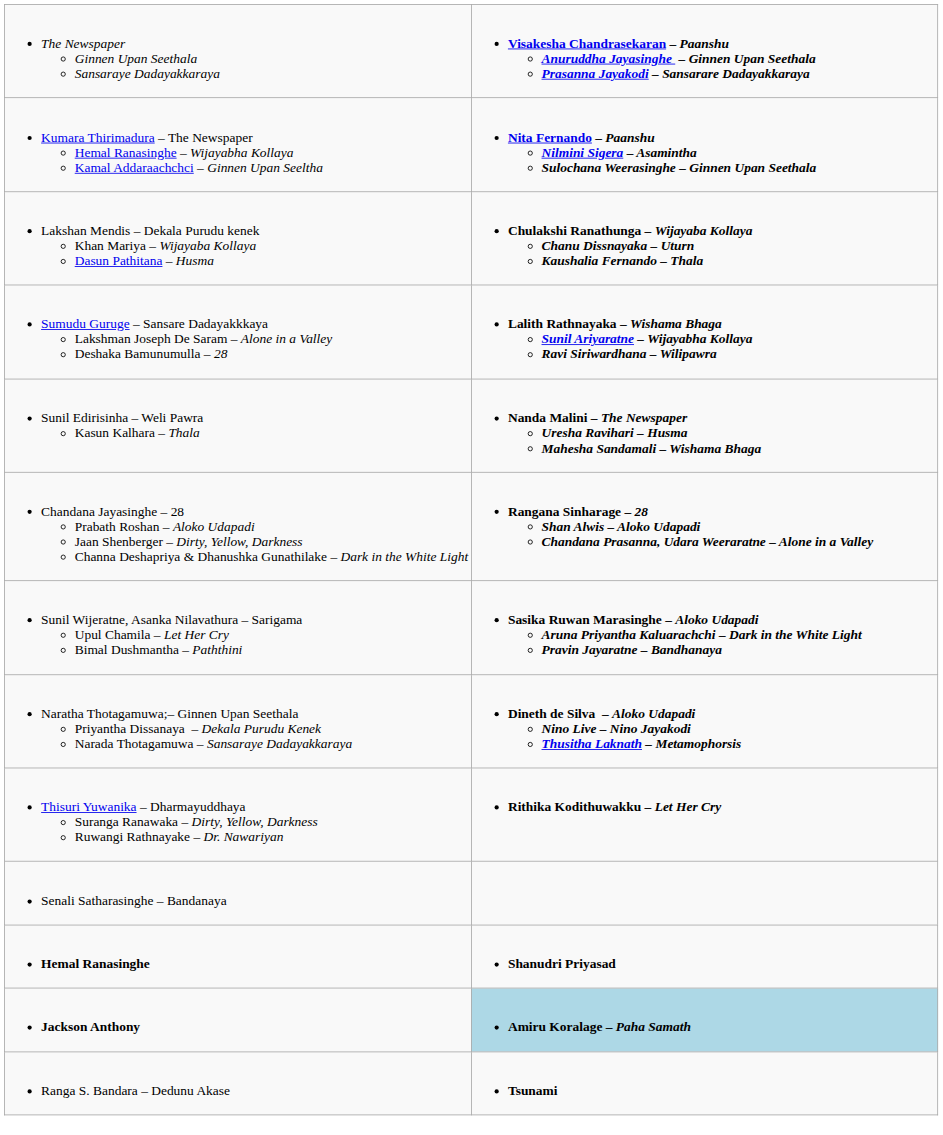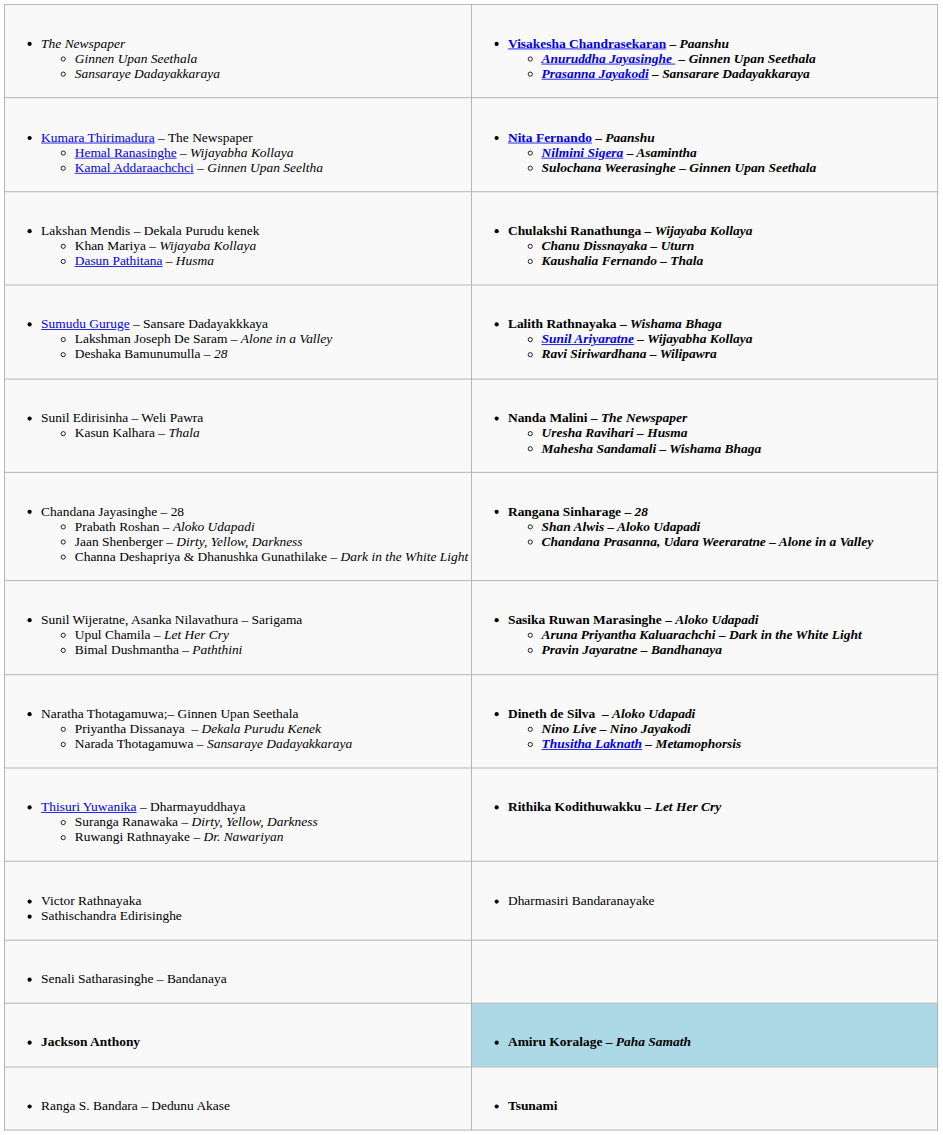+ row: Victor Rathnayaka Sathischandra Edirisinghe | Dharmasiri Bandaranayake
- row: Hemal Ranasinghe | Shanudri Priyasad
